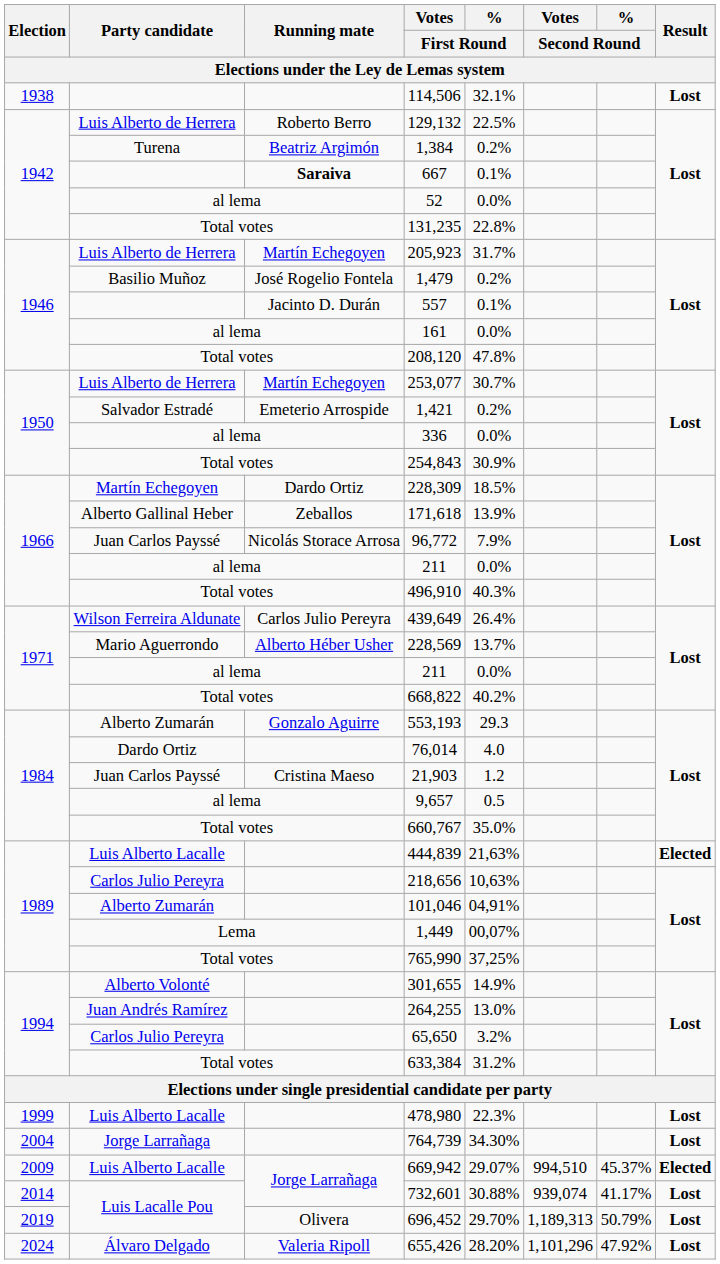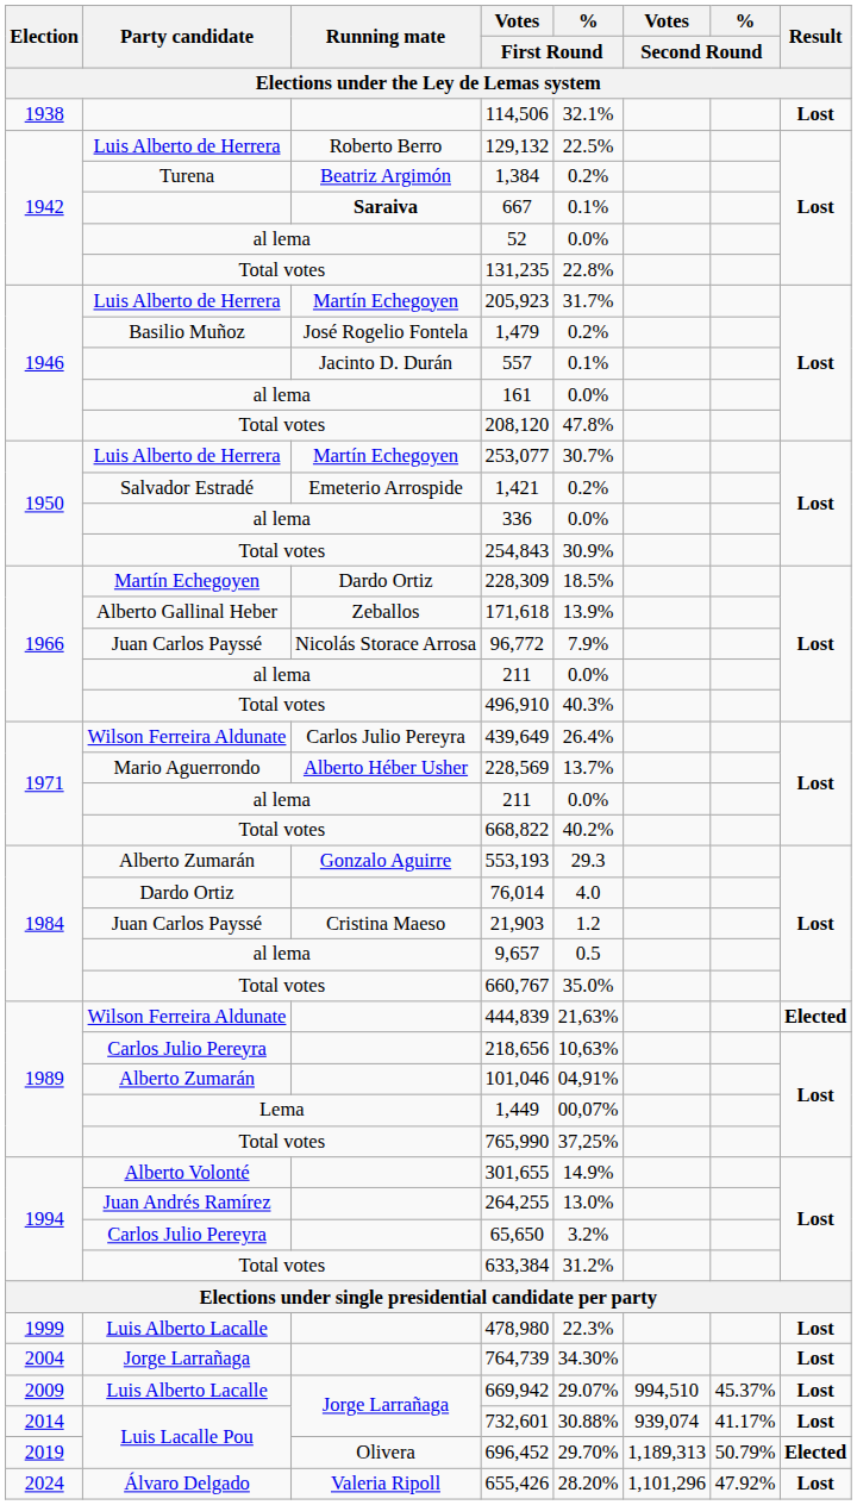444,839 | Party candidate: Luis Alberto Lacalle -> Wilson Ferreira Aldunate
669,942 | Result: Elected -> Lost
696,452 | Result: Lost -> Elected
